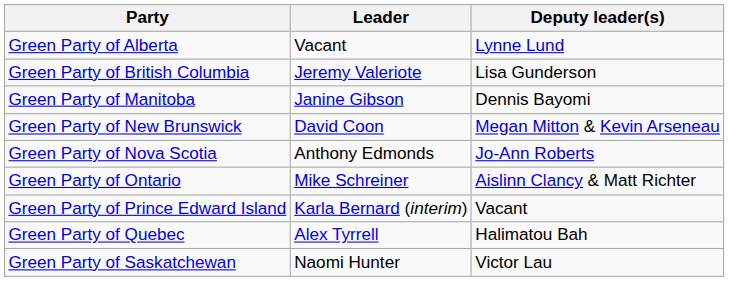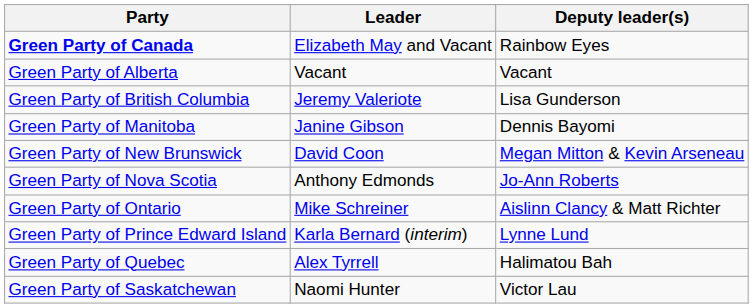+ row: Green Party of Canada | Elizabeth May and Vacant | Rainbow Eyes
Green Party of Alberta | Deputy leader(s): Lynne Lund -> Vacant
Green Party of Prince Edward Island | Deputy leader(s): Vacant -> Lynne Lund
